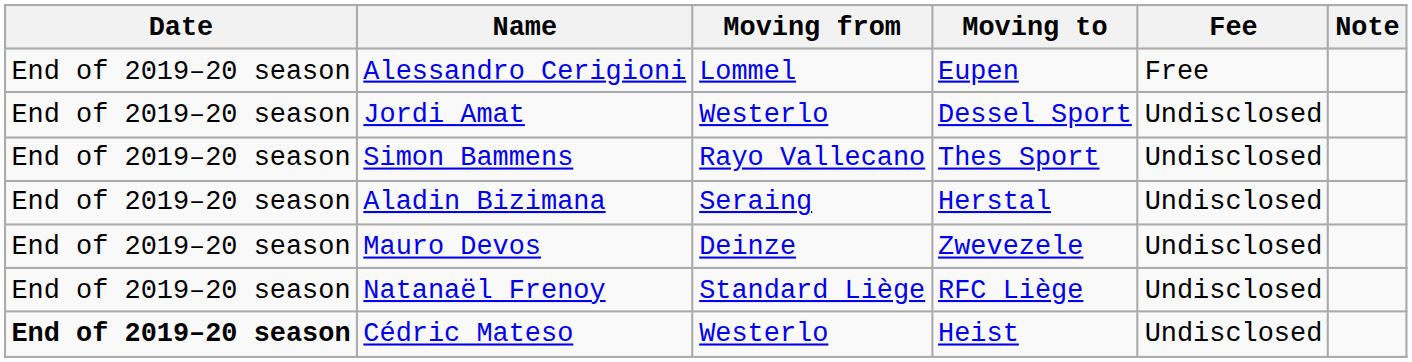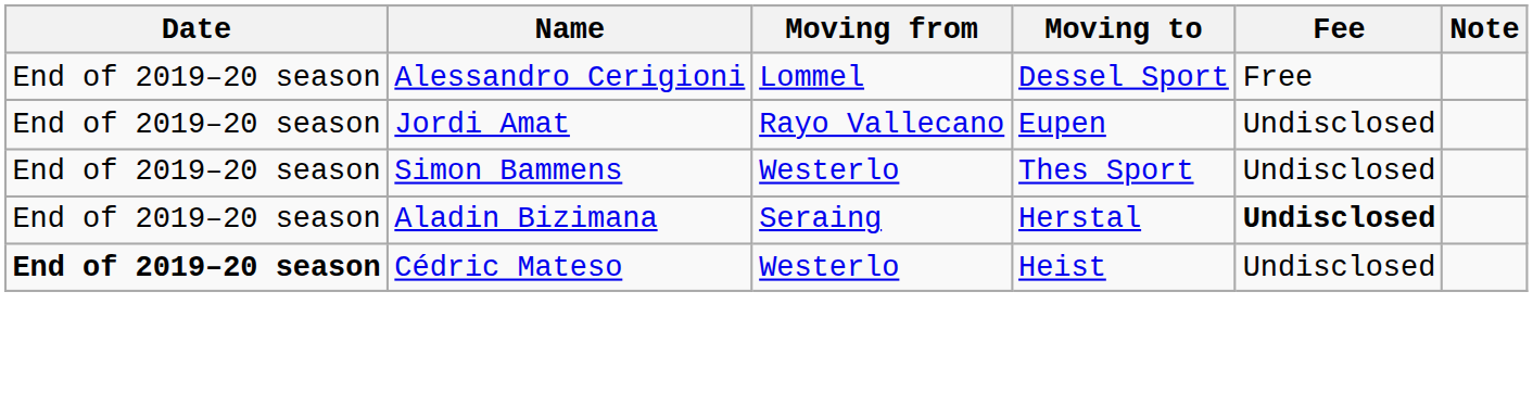Alessandro Cerigioni | Moving to: Eupen -> Dessel Sport
Jordi Amat | Moving from: Westerlo -> Rayo Vallecano
Jordi Amat | Moving to: Dessel Sport -> Eupen
Simon Bammens | Moving from: Rayo Vallecano -> Westerlo
Aladin Bizimana | Fee: normal -> bold
- row: End of 2019–20 season | Mauro Devos | Deinze | Zwevezele | Undisclosed
- row: End of 2019–20 season | Natanaël Frenoy | Standard Liège | RFC Liège | Undisclosed
